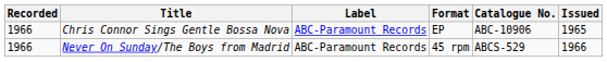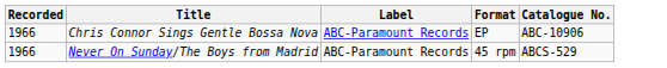- column: Issued | 1965 | 1966
